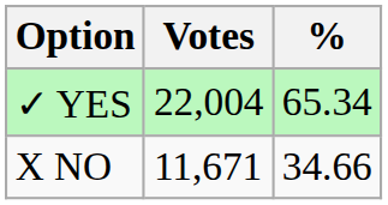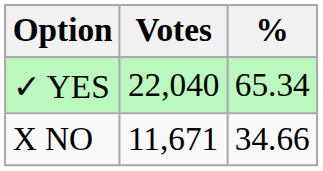✓ YES | Votes: 22,004 -> 22,040
